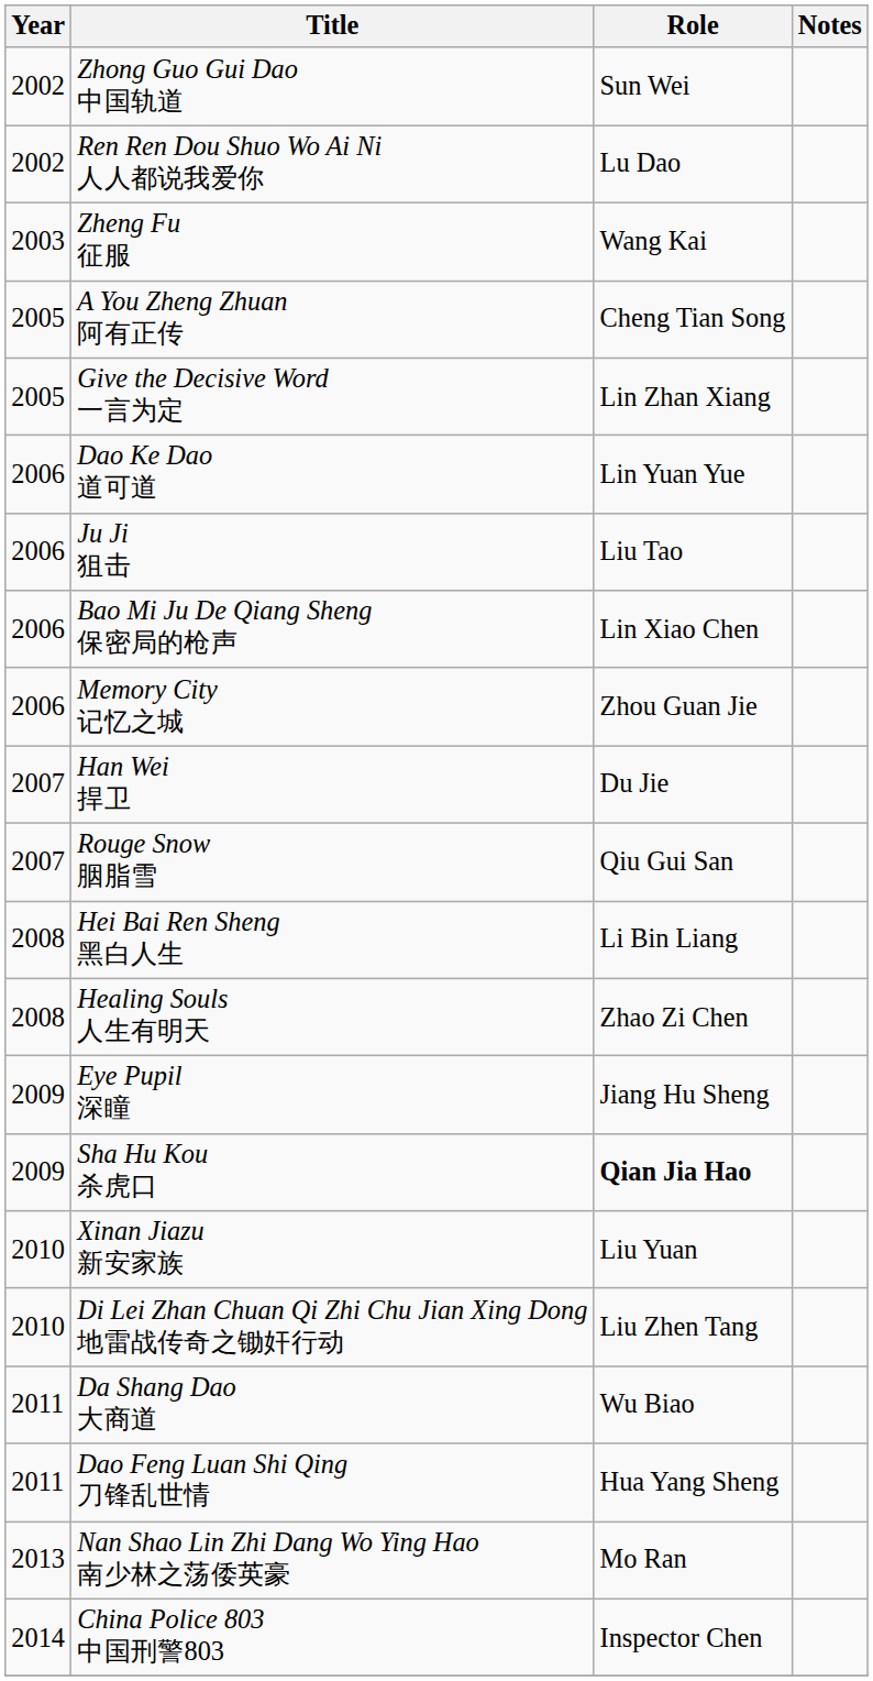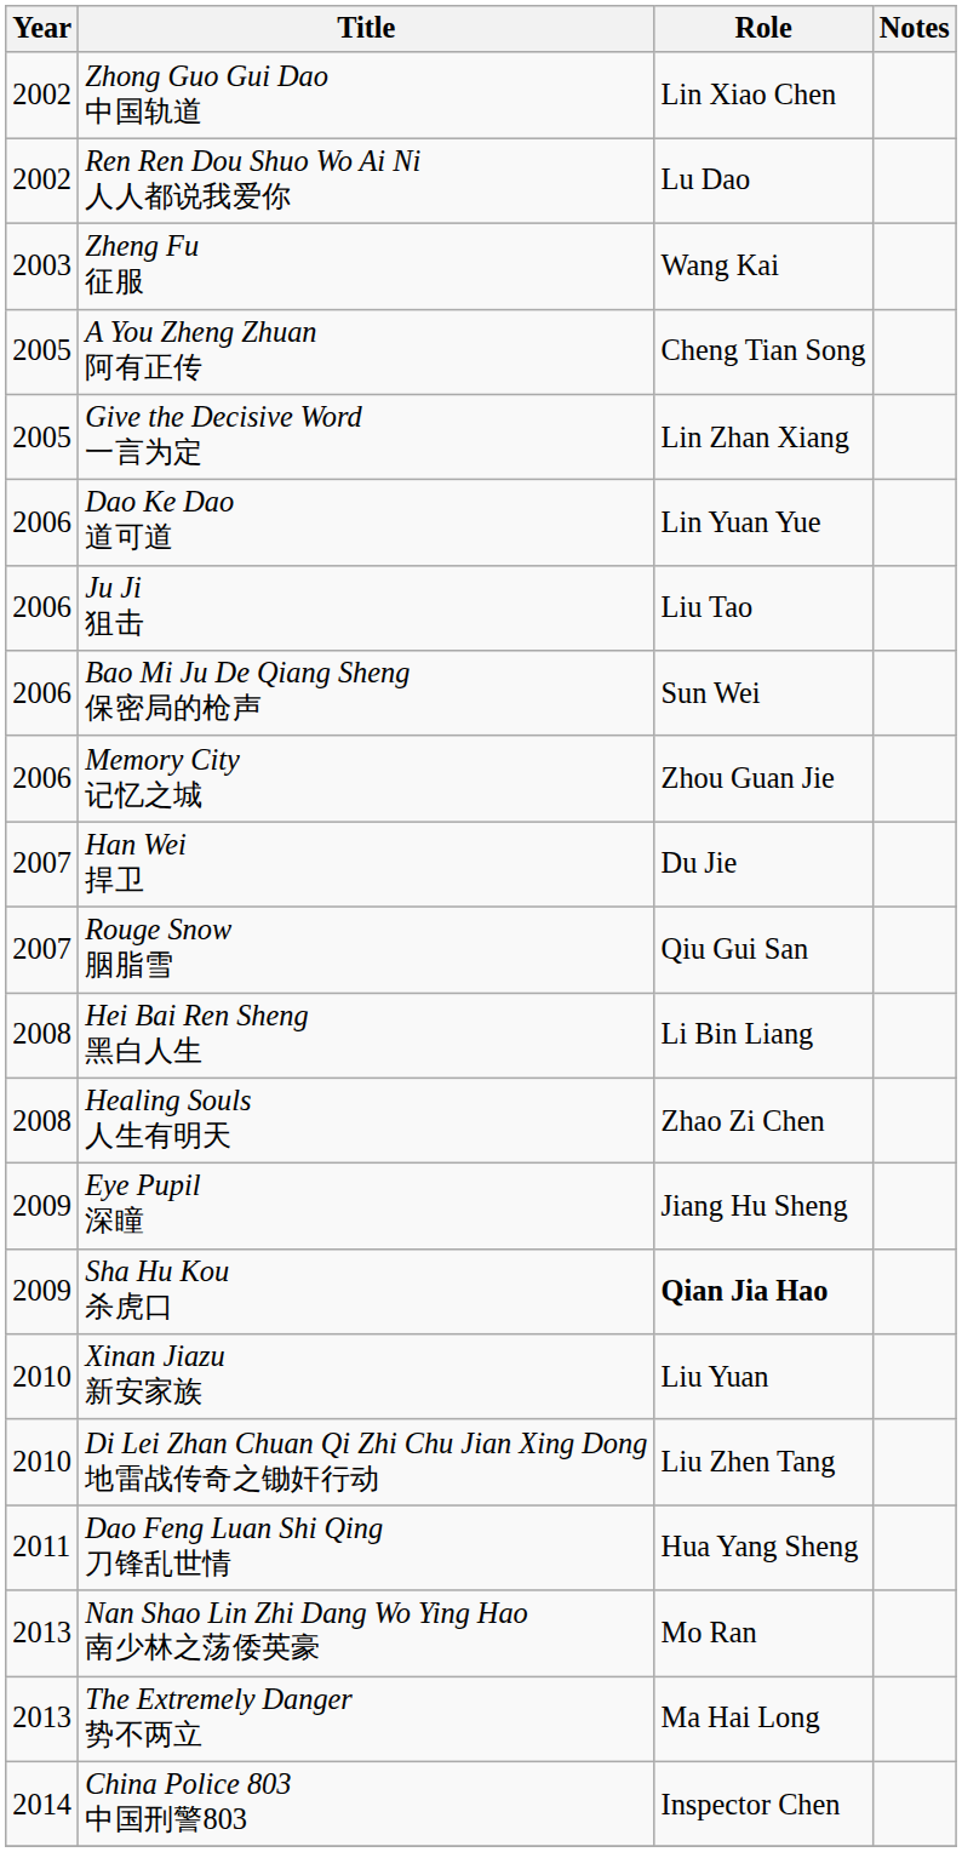Zhong Guo Gui Dao 中国轨道 | Role: Sun Wei -> Lin Xiao Chen
Bao Mi Ju De Qiang Sheng 保密局的枪声 | Role: Lin Xiao Chen -> Sun Wei
- row: 2011 | Da Shang Dao 大商道 | Wu Biao
+ row: 2013 | The Extremely Danger 势不两立 | Ma Hai Long
